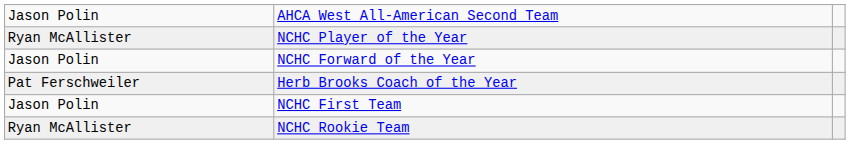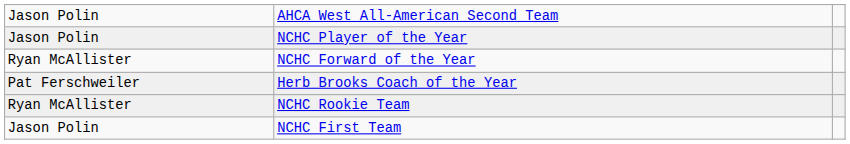NCHC Player of the Year | column 1: Ryan McAllister -> Jason Polin
NCHC Forward of the Year | column 1: Jason Polin -> Ryan McAllister
rows swapped: NCHC First Team <-> NCHC Rookie Team
